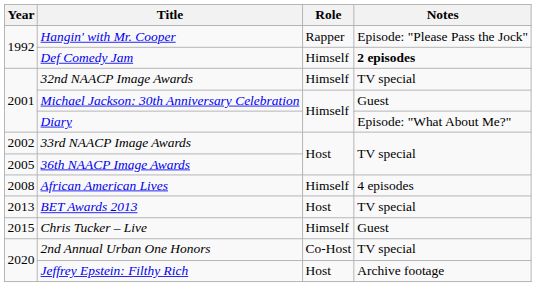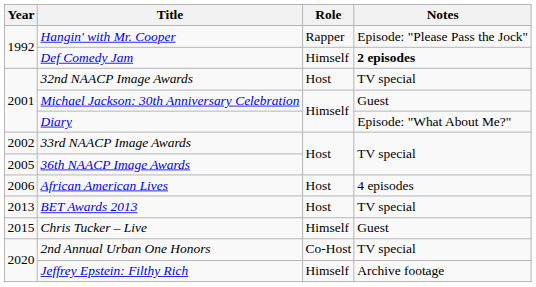32nd NAACP Image Awards | Role: Himself -> Host
African American Lives | Year: 2008 -> 2006
African American Lives | Role: Himself -> Host
Jeffrey Epstein: Filthy Rich | Role: Host -> Himself
